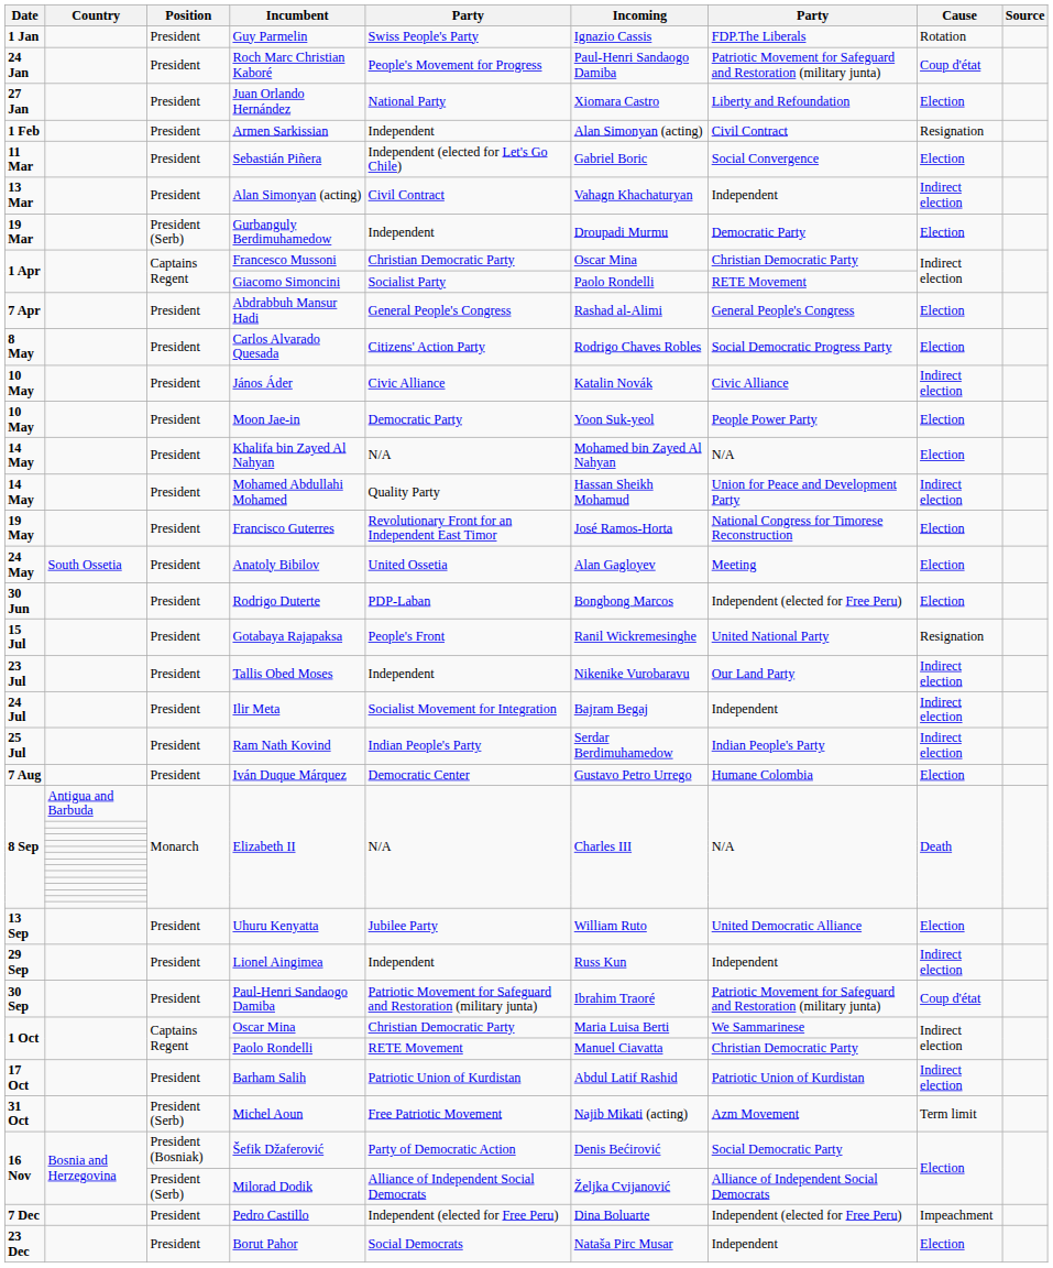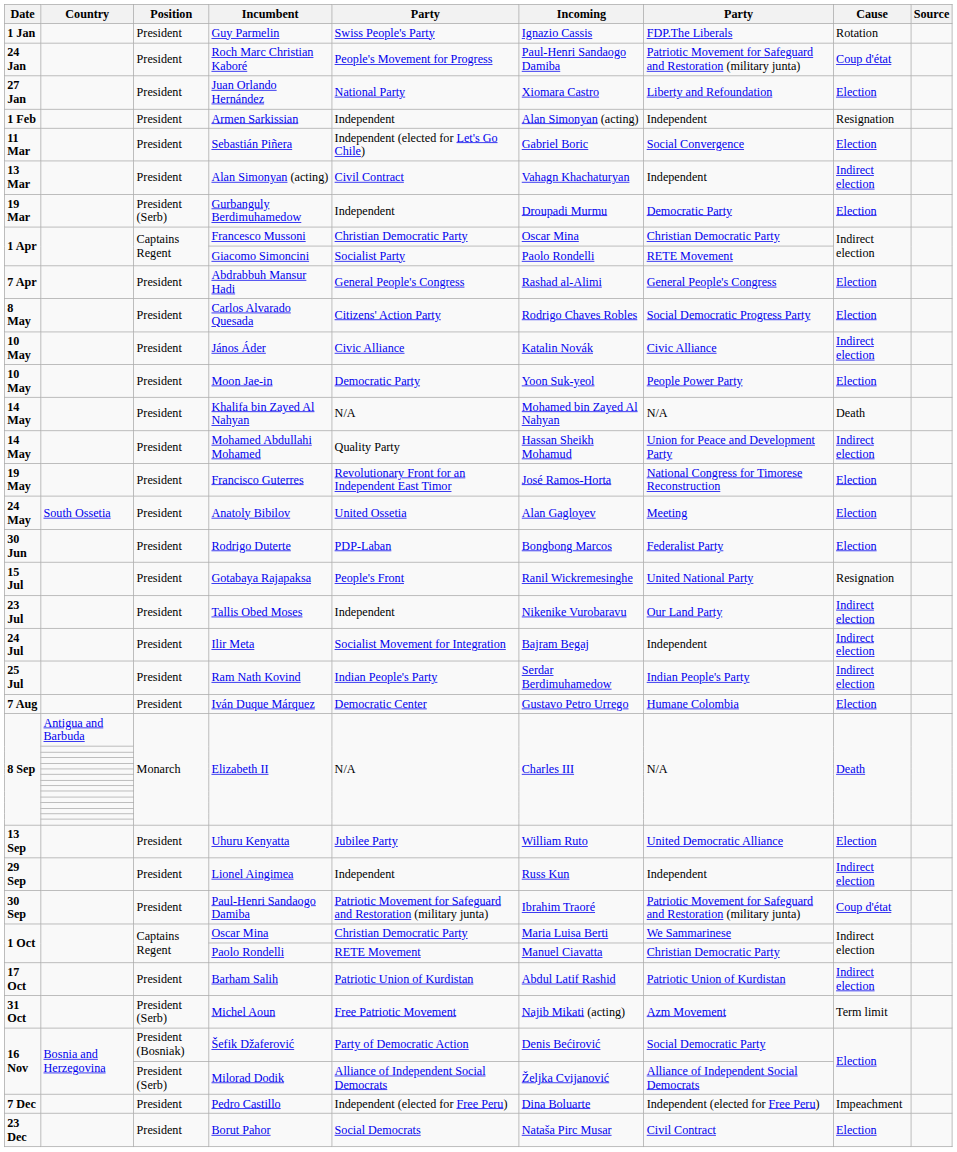Armen Sarkissian | column 7: Civil Contract -> Independent
Khalifa bin Zayed Al Nahyan | Cause: Election -> Death
Rodrigo Duterte | column 7: Independent (elected for Free Peru) -> Federalist Party
Borut Pahor | column 7: Independent -> Civil Contract
